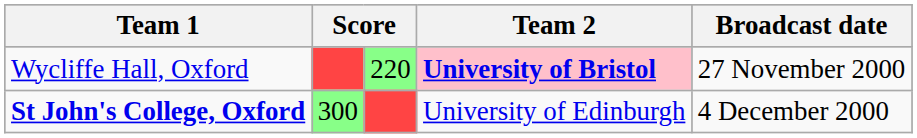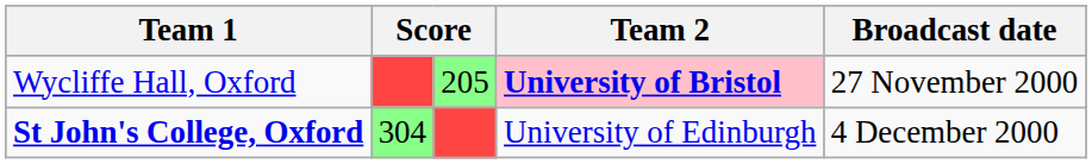Wycliffe Hall, Oxford | column 3: 220 -> 205
St John's College, Oxford | column 2: 300 -> 304
